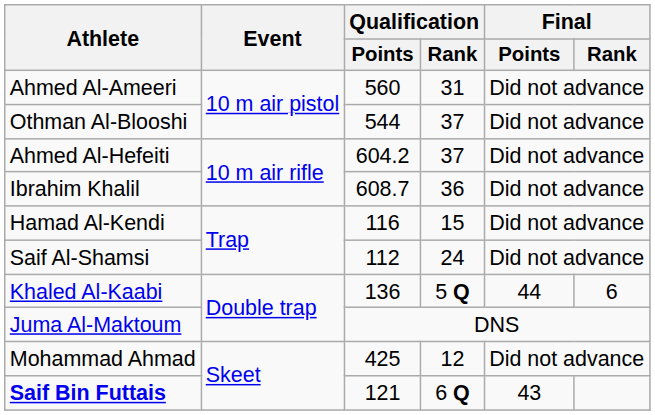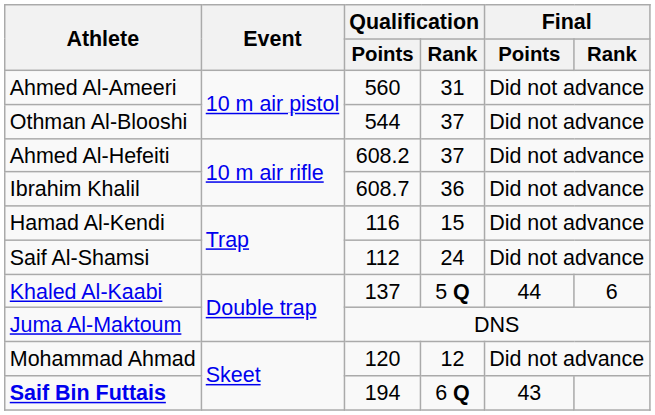Ahmed Al-Hefeiti | Qualification / Points: 604.2 -> 608.2
Khaled Al-Kaabi | Qualification / Points: 136 -> 137
Mohammad Ahmad | Qualification / Points: 425 -> 120
Saif Bin Futtais | Qualification / Points: 121 -> 194
